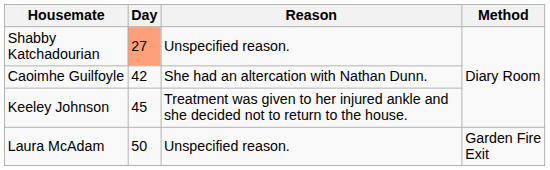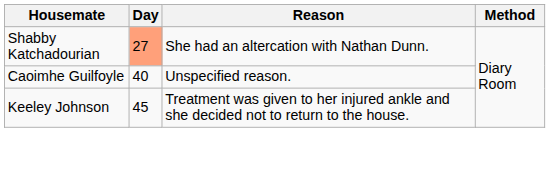Shabby Katchadourian | Reason: Unspecified reason. -> She had an altercation with Nathan Dunn.
Caoimhe Guilfoyle | Day: 42 -> 40
Caoimhe Guilfoyle | Reason: She had an altercation with Nathan Dunn. -> Unspecified reason.
- row: Laura McAdam | 50 | Unspecified reason. | Garden Fire Exit
